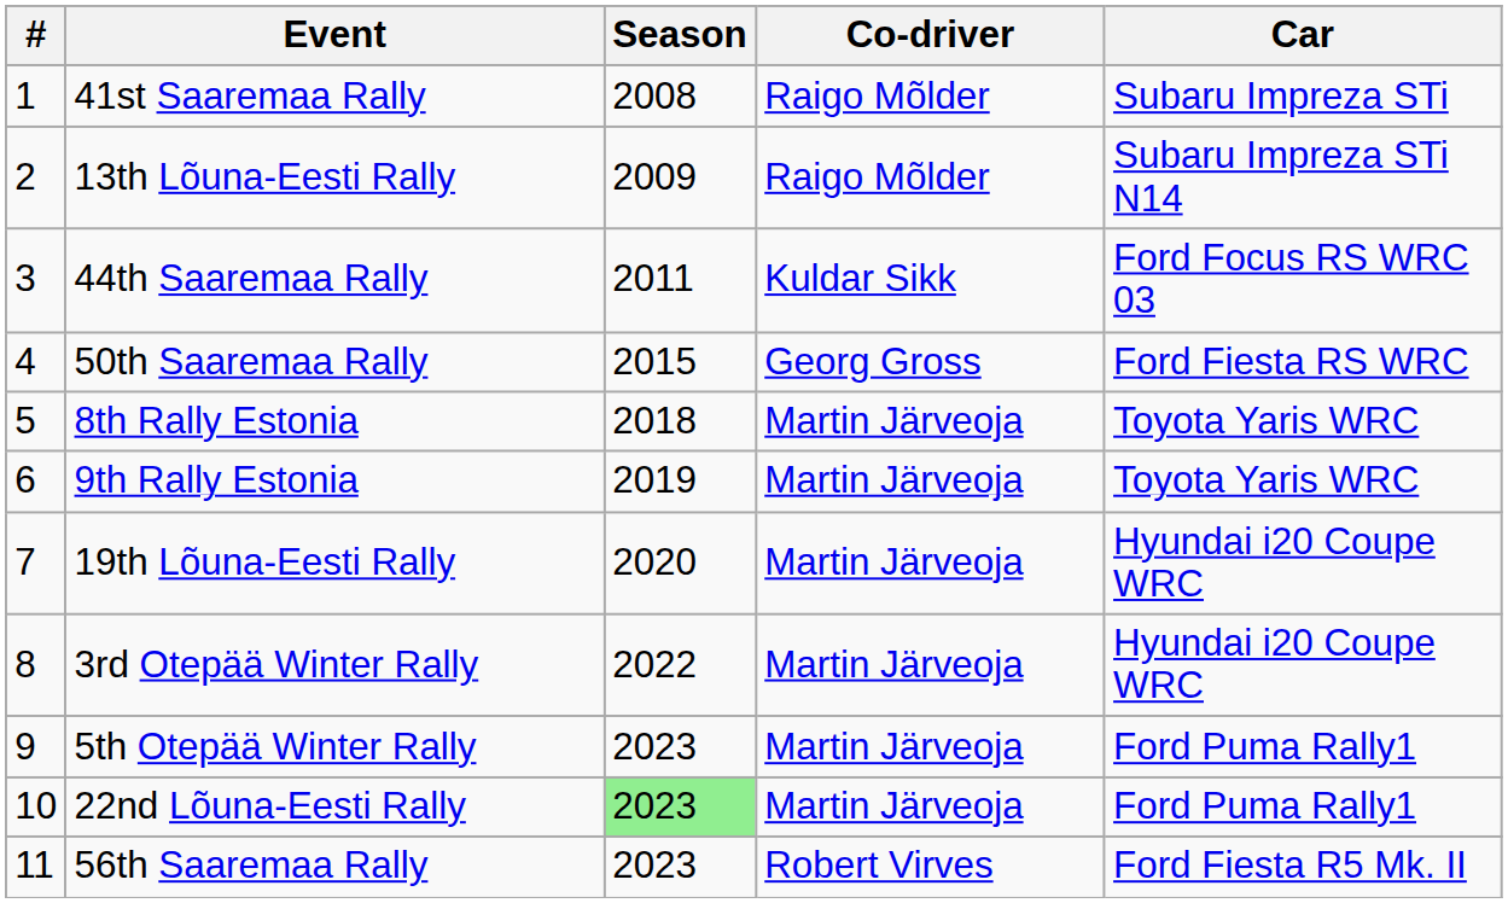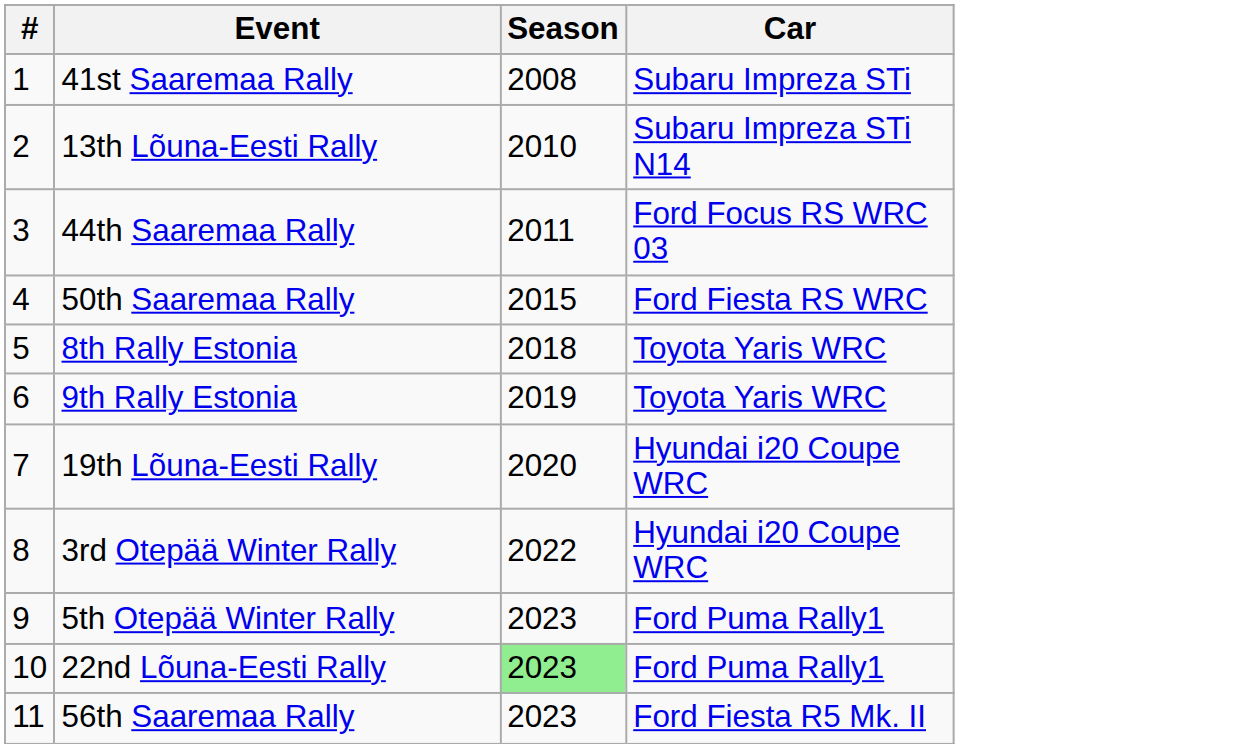- column: Co-driver | Raigo Mõlder | Raigo Mõlder | Kuldar Sikk | Georg Gross | Martin Järveoja | Martin Järveoja | Martin Järveoja | Martin Järveoja | Martin Järveoja | Martin Järveoja | Robert Virves
13th Lõuna-Eesti Rally | Season: 2009 -> 2010
